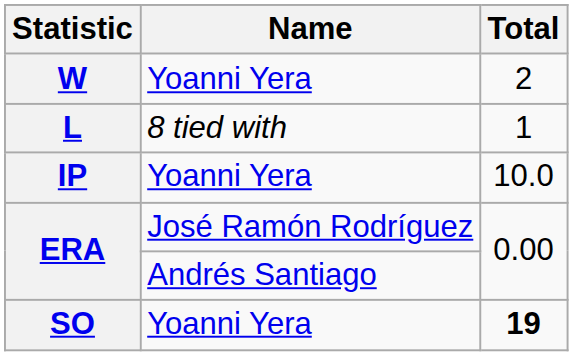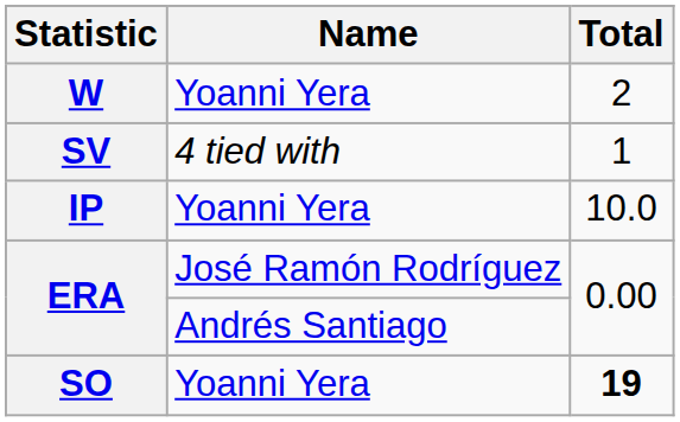- row: L | 8 tied with | 1
+ row: SV | 4 tied with | 1
